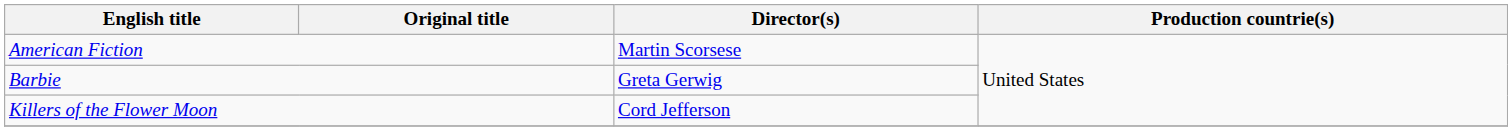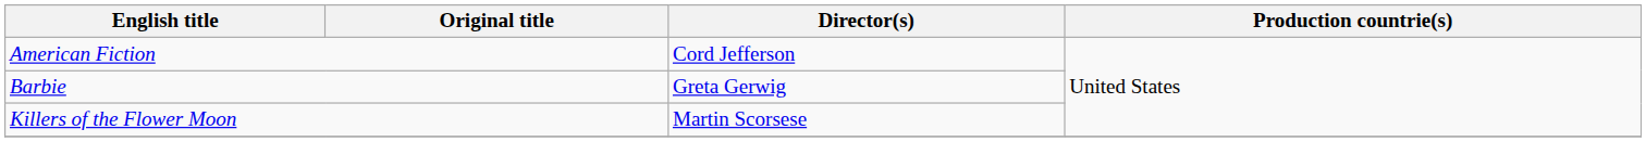American Fiction | Director(s): Martin Scorsese -> Cord Jefferson
Killers of the Flower Moon | Director(s): Cord Jefferson -> Martin Scorsese
